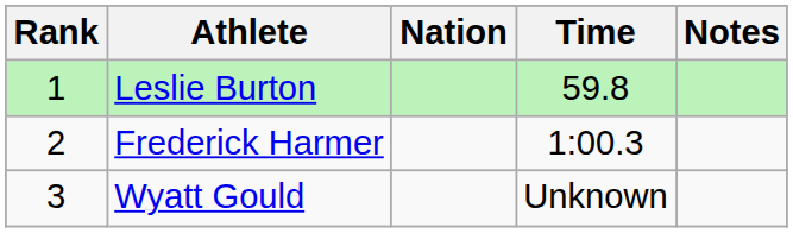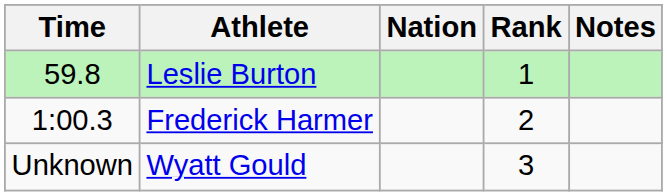columns swapped: Rank <-> Time
